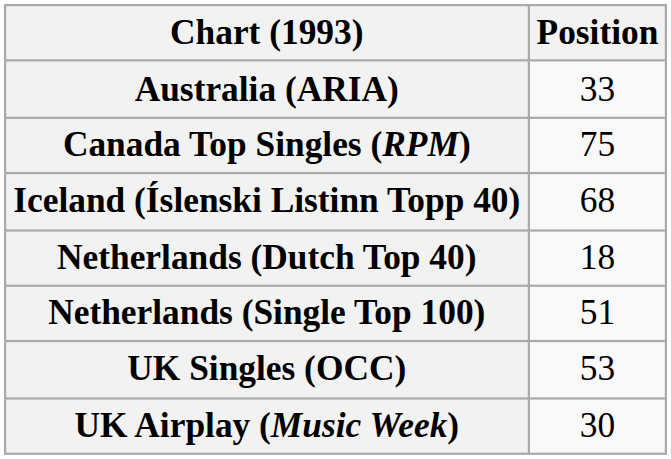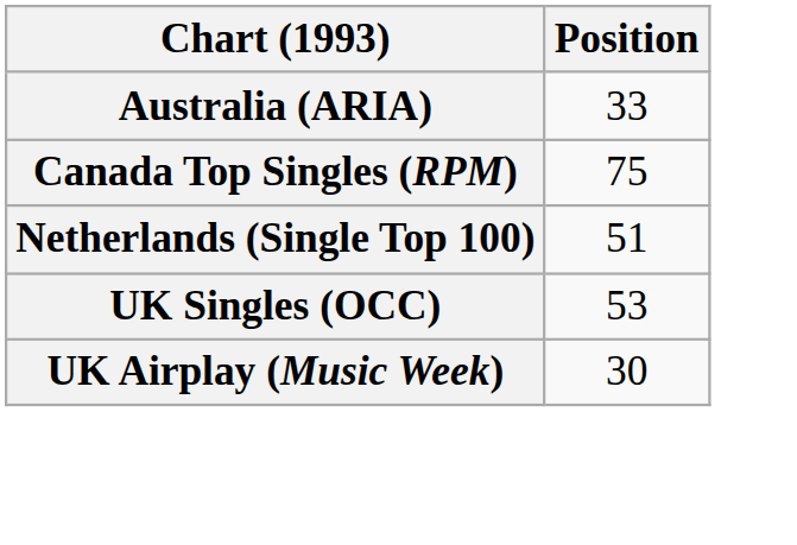- row: Iceland (Íslenski Listinn Topp 40) | 68
- row: Netherlands (Dutch Top 40) | 18
